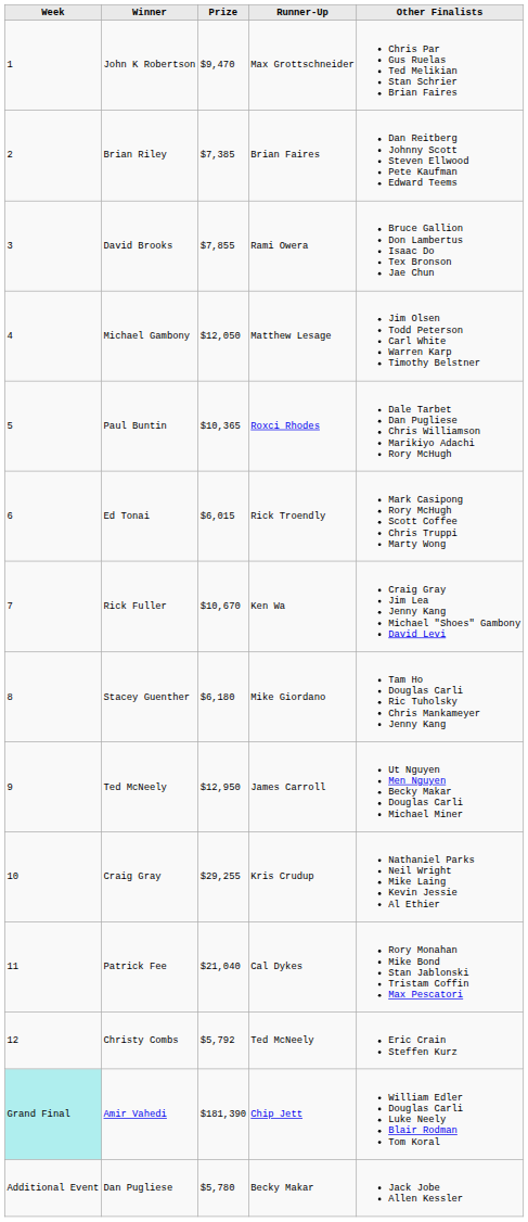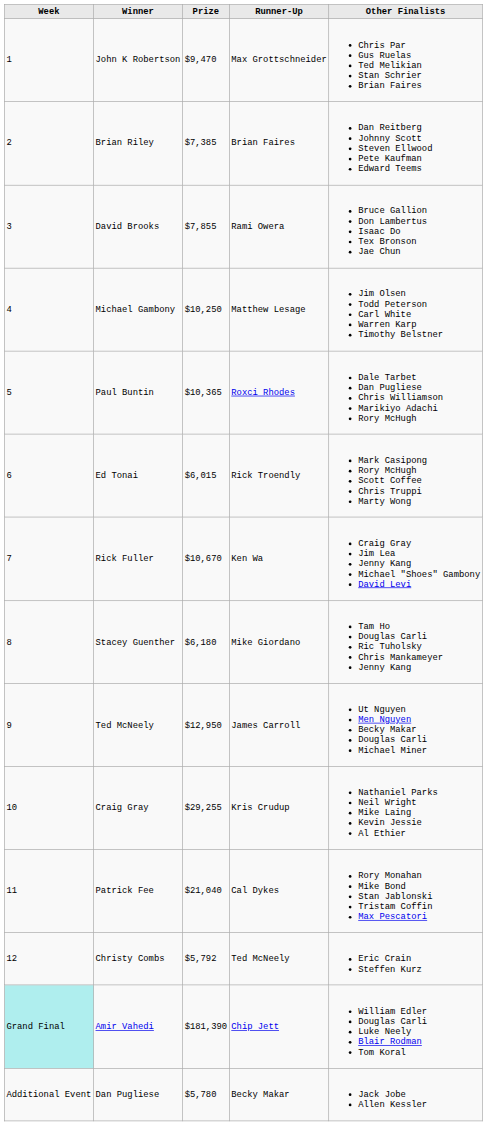Michael Gambony | Prize: $12,050 -> $10,250
